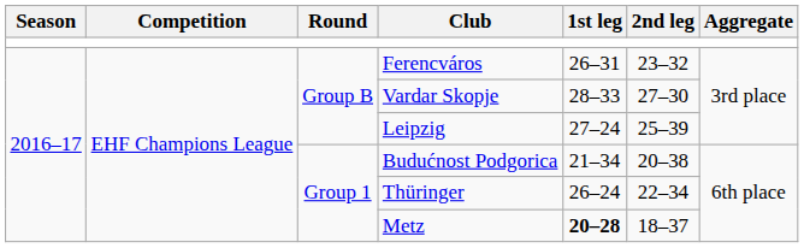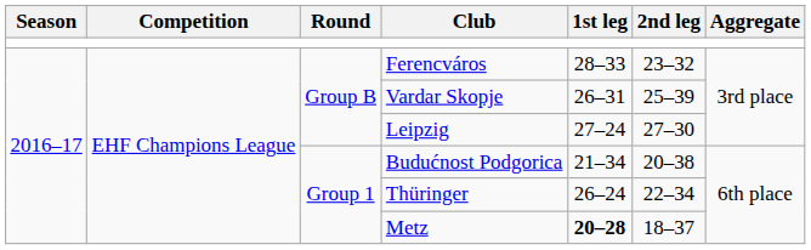Ferencváros | 1st leg: 26–31 -> 28–33
Vardar Skopje | 1st leg: 28–33 -> 26–31
Vardar Skopje | 2nd leg: 27–30 -> 25–39
Leipzig | 2nd leg: 25–39 -> 27–30
